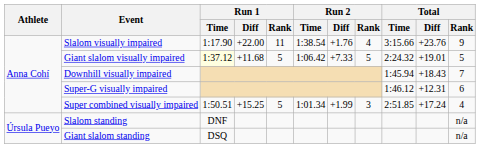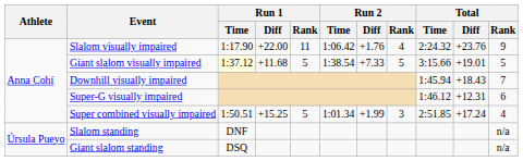Slalom visually impaired | Run 2 / Time: 1:38.54 -> 1:06.42
Slalom visually impaired | Total / Time: 3:15.66 -> 2:24.32
Giant slalom visually impaired | Run 2 / Time: 1:06.42 -> 1:38.54
Giant slalom visually impaired | Total / Time: 2:24.32 -> 3:15.66
